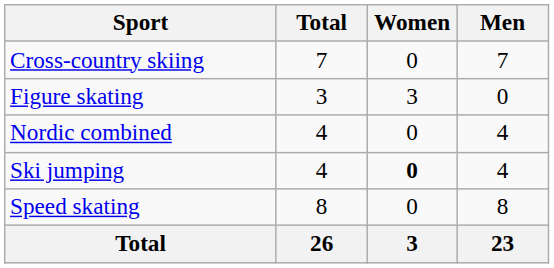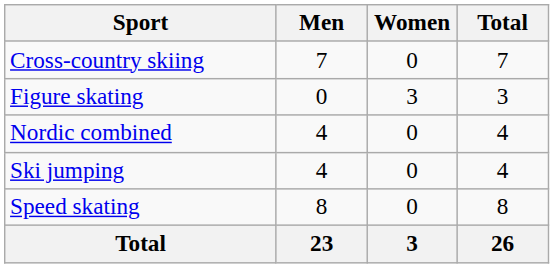columns swapped: Men <-> Total
Ski jumping | Women: bold -> normal
